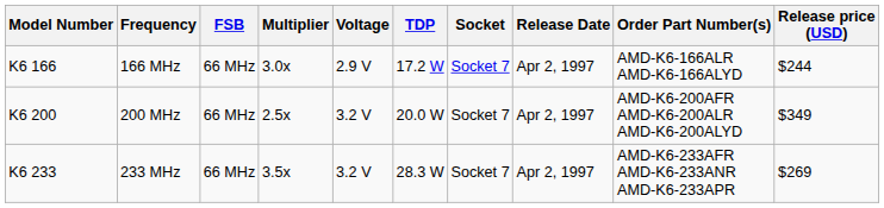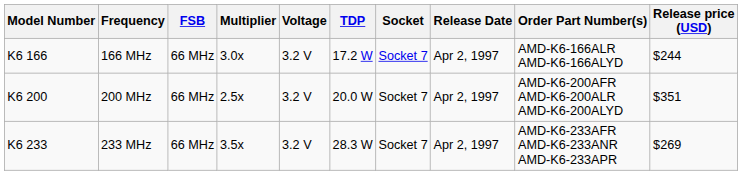166 MHz | Voltage: 2.9 V -> 3.2 V
200 MHz | Release price (USD): $349 -> $351
